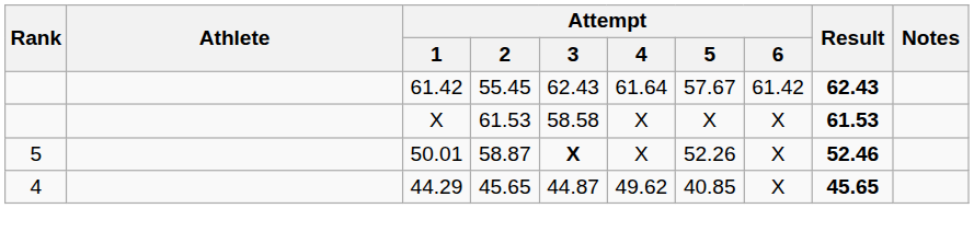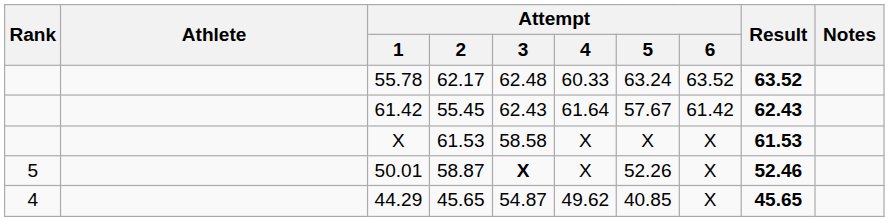+ row: 55.78 | 62.17 | 62.48 | 60.33 | 63.24 | 63.52 | 63.52
44.29 | Attempt / 3: 44.87 -> 54.87
